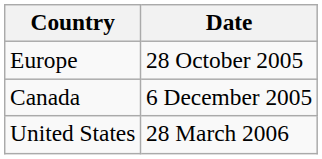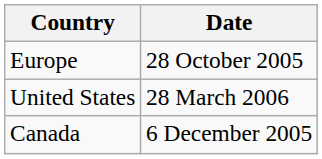rows swapped: Canada <-> United States
